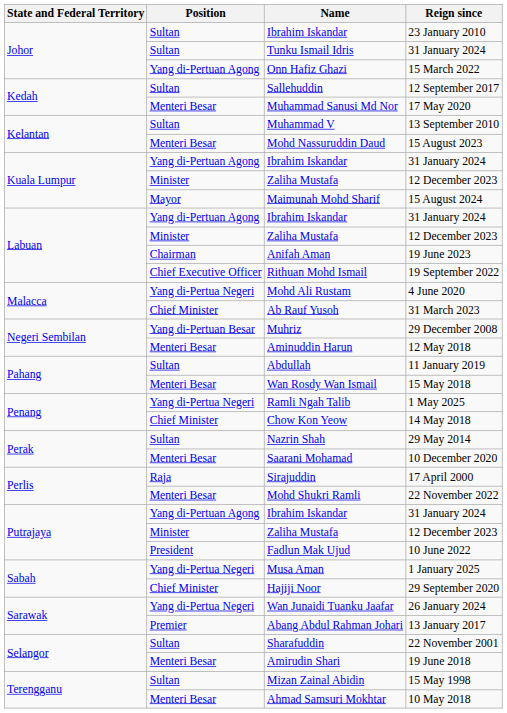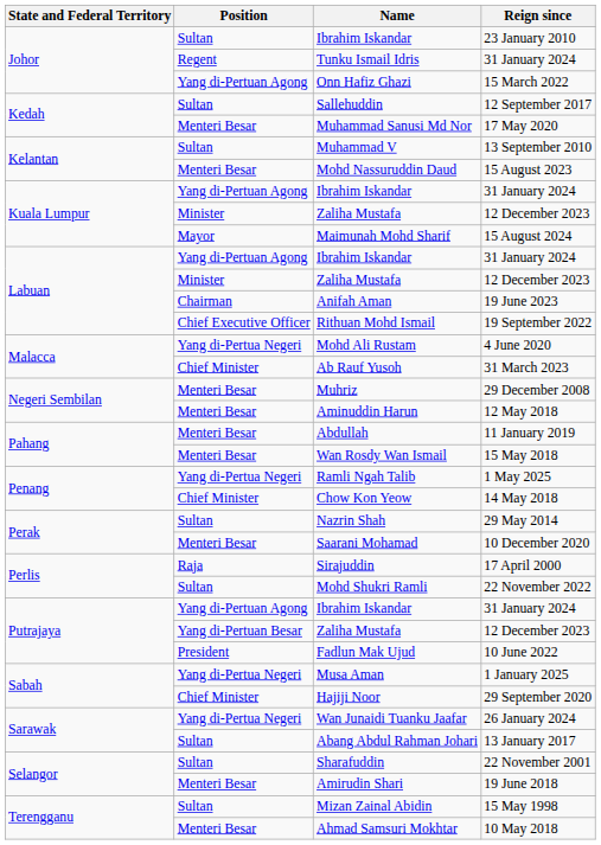Tunku Ismail Idris | Position: Sultan -> Regent
Muhriz | Position: Yang di-Pertuan Besar -> Menteri Besar
Abdullah | Position: Sultan -> Menteri Besar
Mohd Shukri Ramli | Position: Menteri Besar -> Sultan
Putrajaya / Zaliha Mustafa | Position: Minister -> Yang di-Pertuan Besar
Abang Abdul Rahman Johari | Position: Premier -> Sultan
